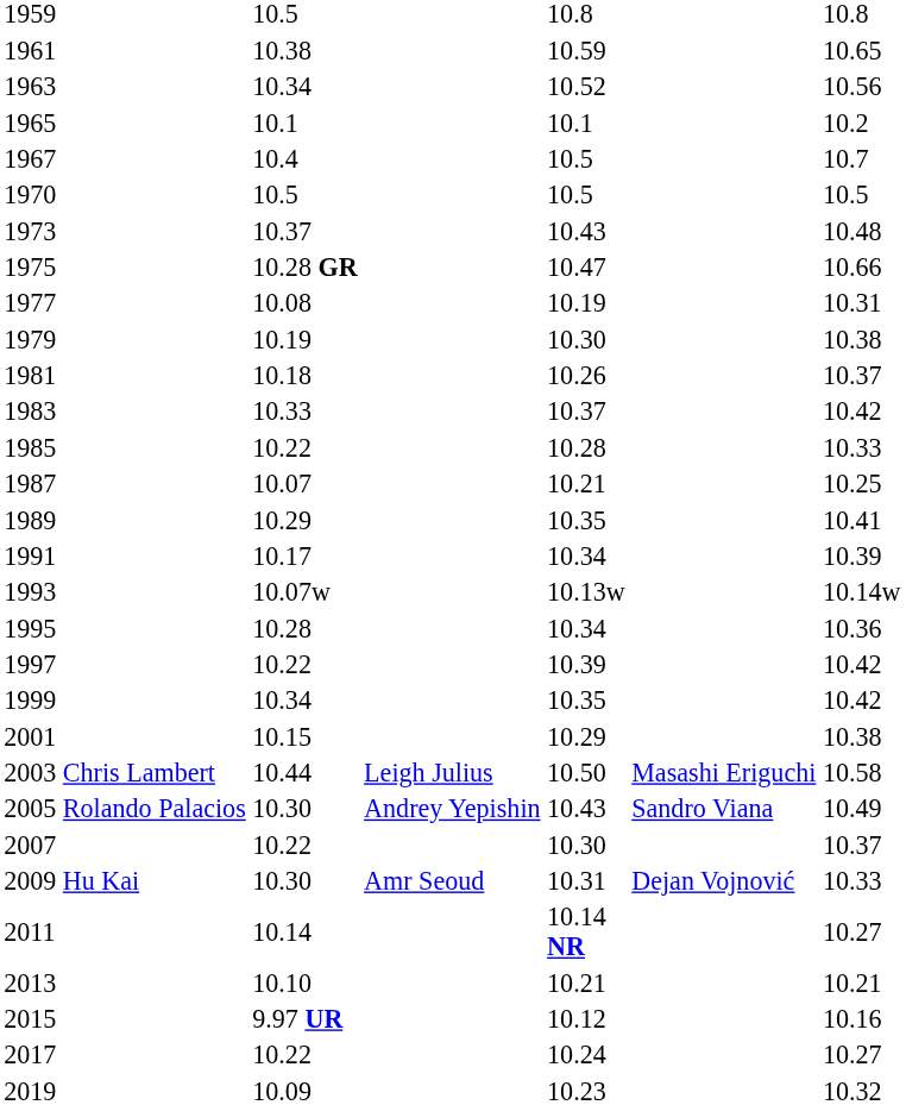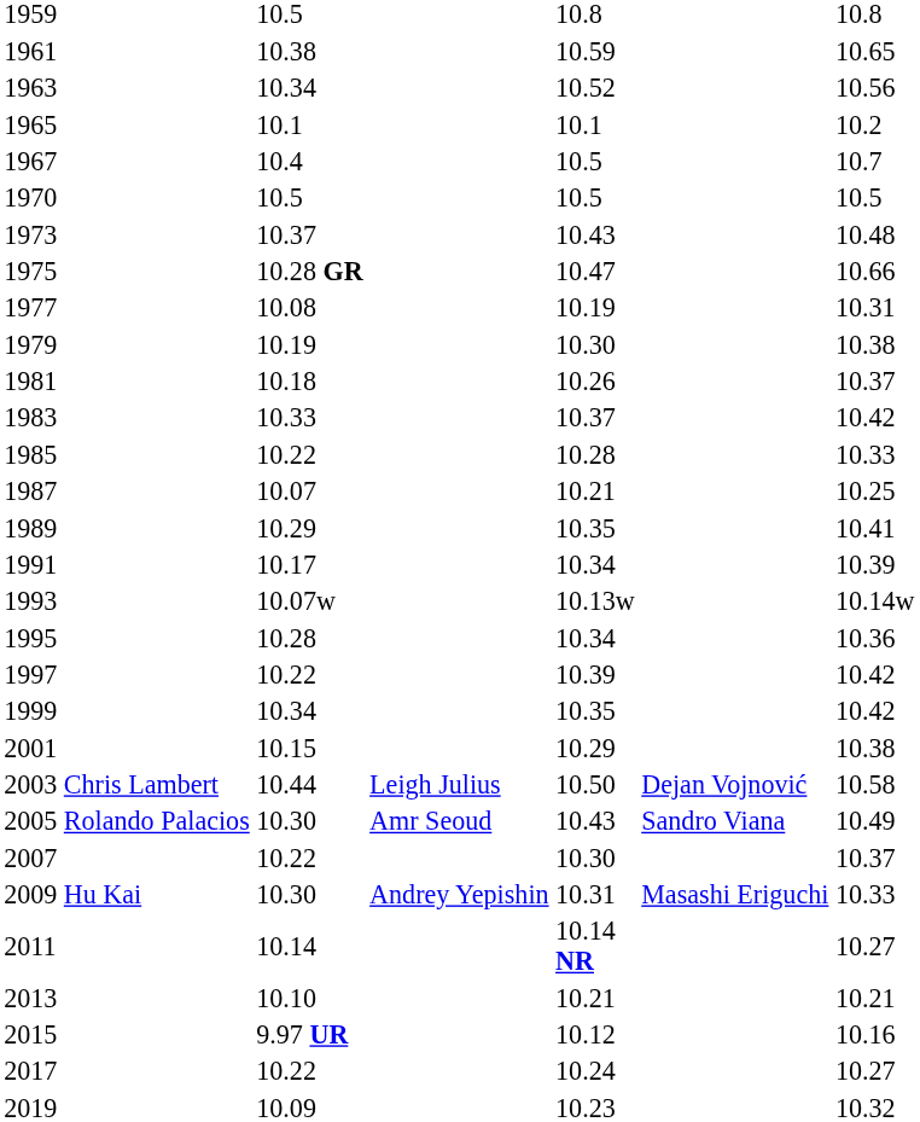2003 | column 6: Masashi Eriguchi -> Dejan Vojnović
2005 | column 4: Andrey Yepishin -> Amr Seoud
2009 | column 4: Amr Seoud -> Andrey Yepishin
2009 | column 6: Dejan Vojnović -> Masashi Eriguchi
